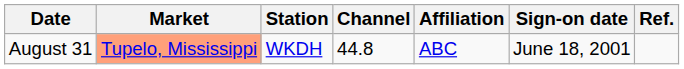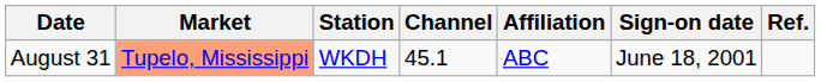August 31 | Channel: 44.8 -> 45.1
